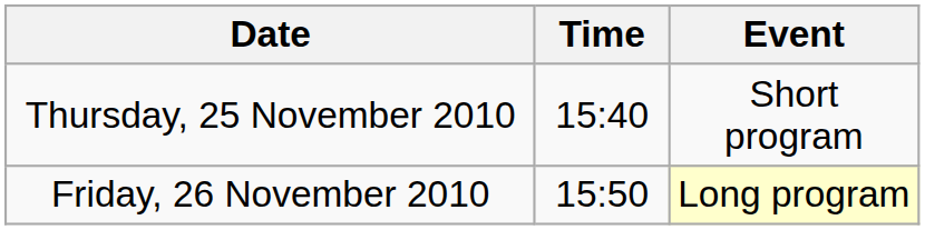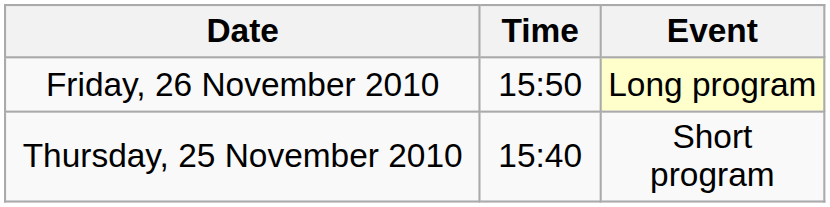rows swapped: Thursday, 25 November 2010 <-> Friday, 26 November 2010
